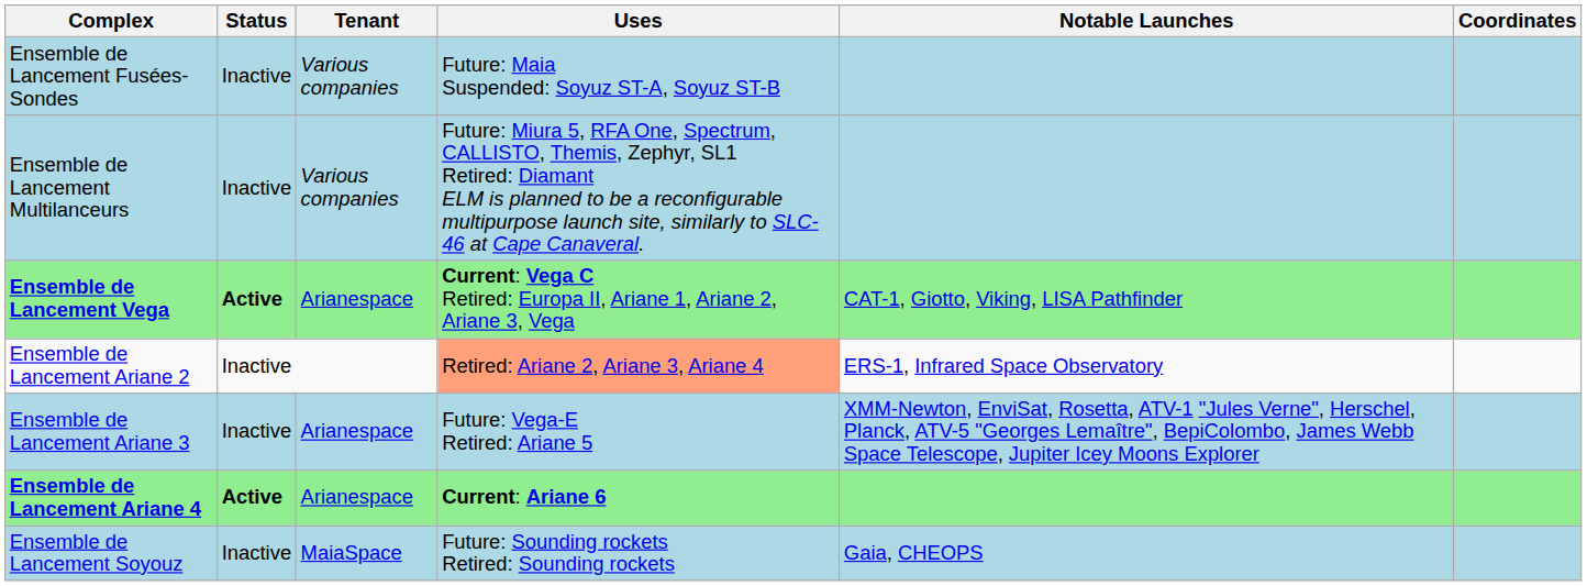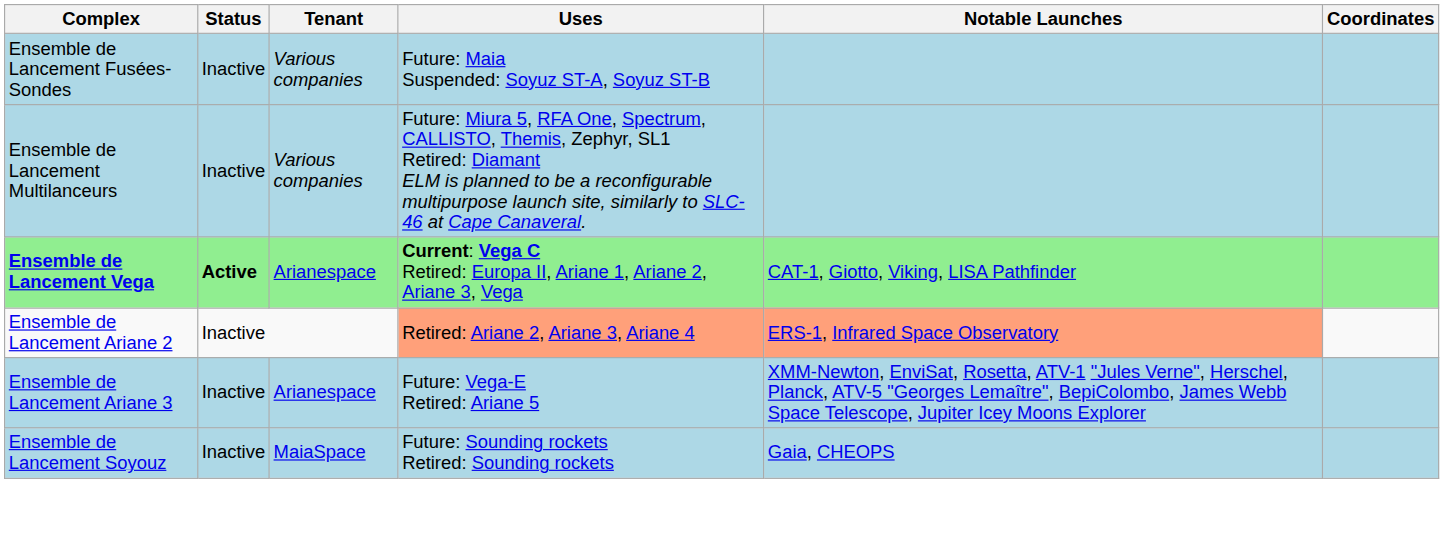Ensemble de Lancement Ariane 2 | Notable Launches: no background -> lightsalmon background
- row: Ensemble de Lancement Ariane 4 | Active | Arianespace | Current: Ariane 6
